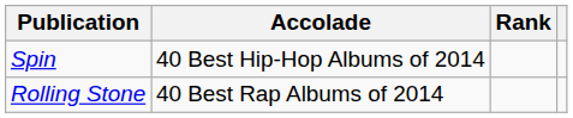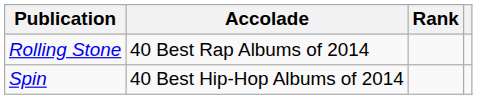rows swapped: Rolling Stone <-> Spin
